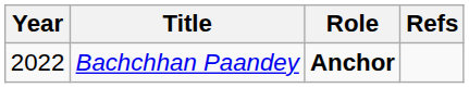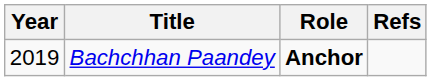Bachchhan Paandey | Year: 2022 -> 2019
